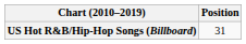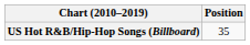US Hot R&B/Hip-Hop Songs (Billboard) | Position: 31 -> 35
